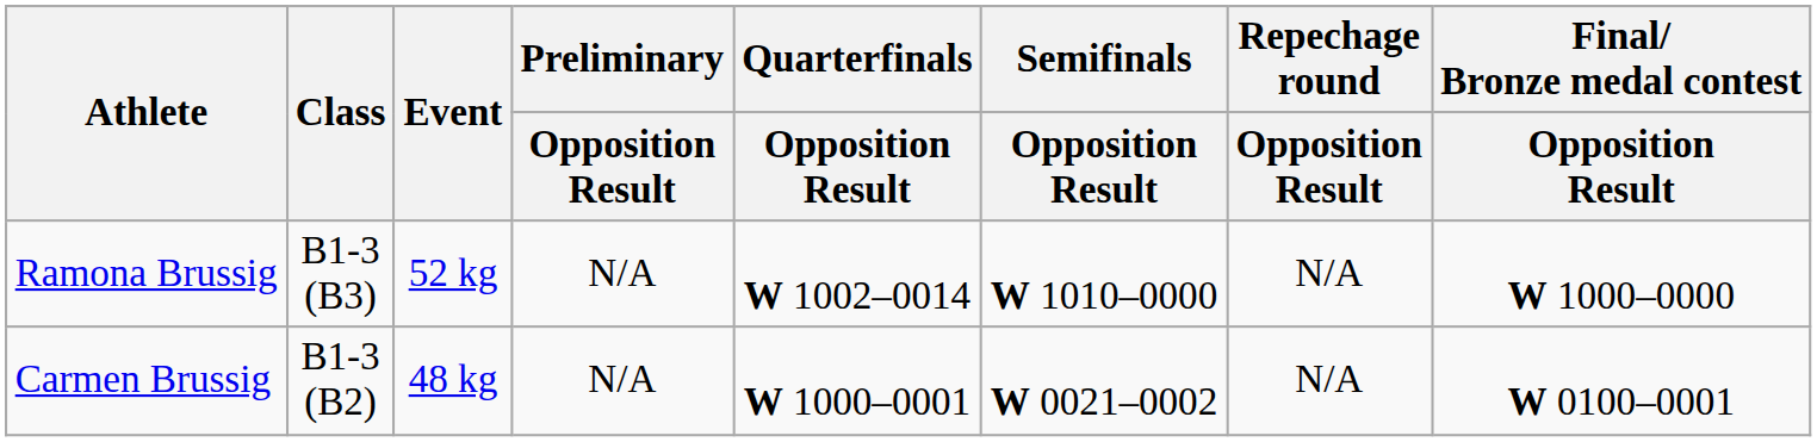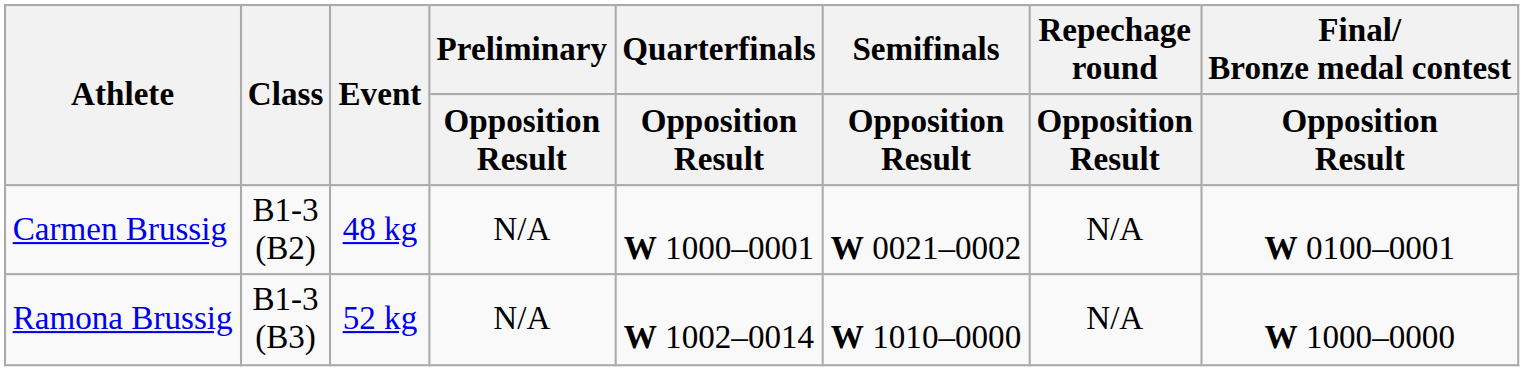rows swapped: Carmen Brussig <-> Ramona Brussig
